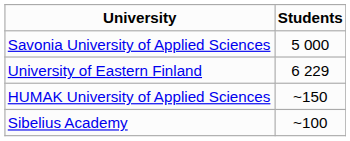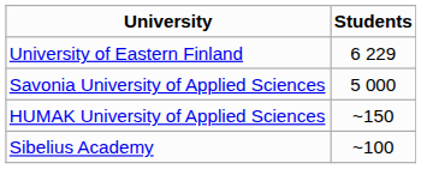rows swapped: University of Eastern Finland <-> Savonia University of Applied Sciences
